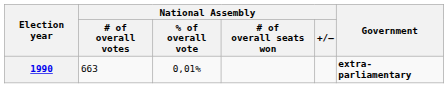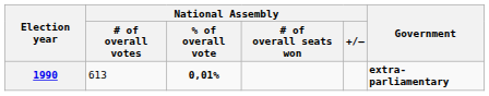1990 | National Assembly / # of overall votes: 663 -> 613
1990 | National Assembly / % of overall vote: normal -> bold
